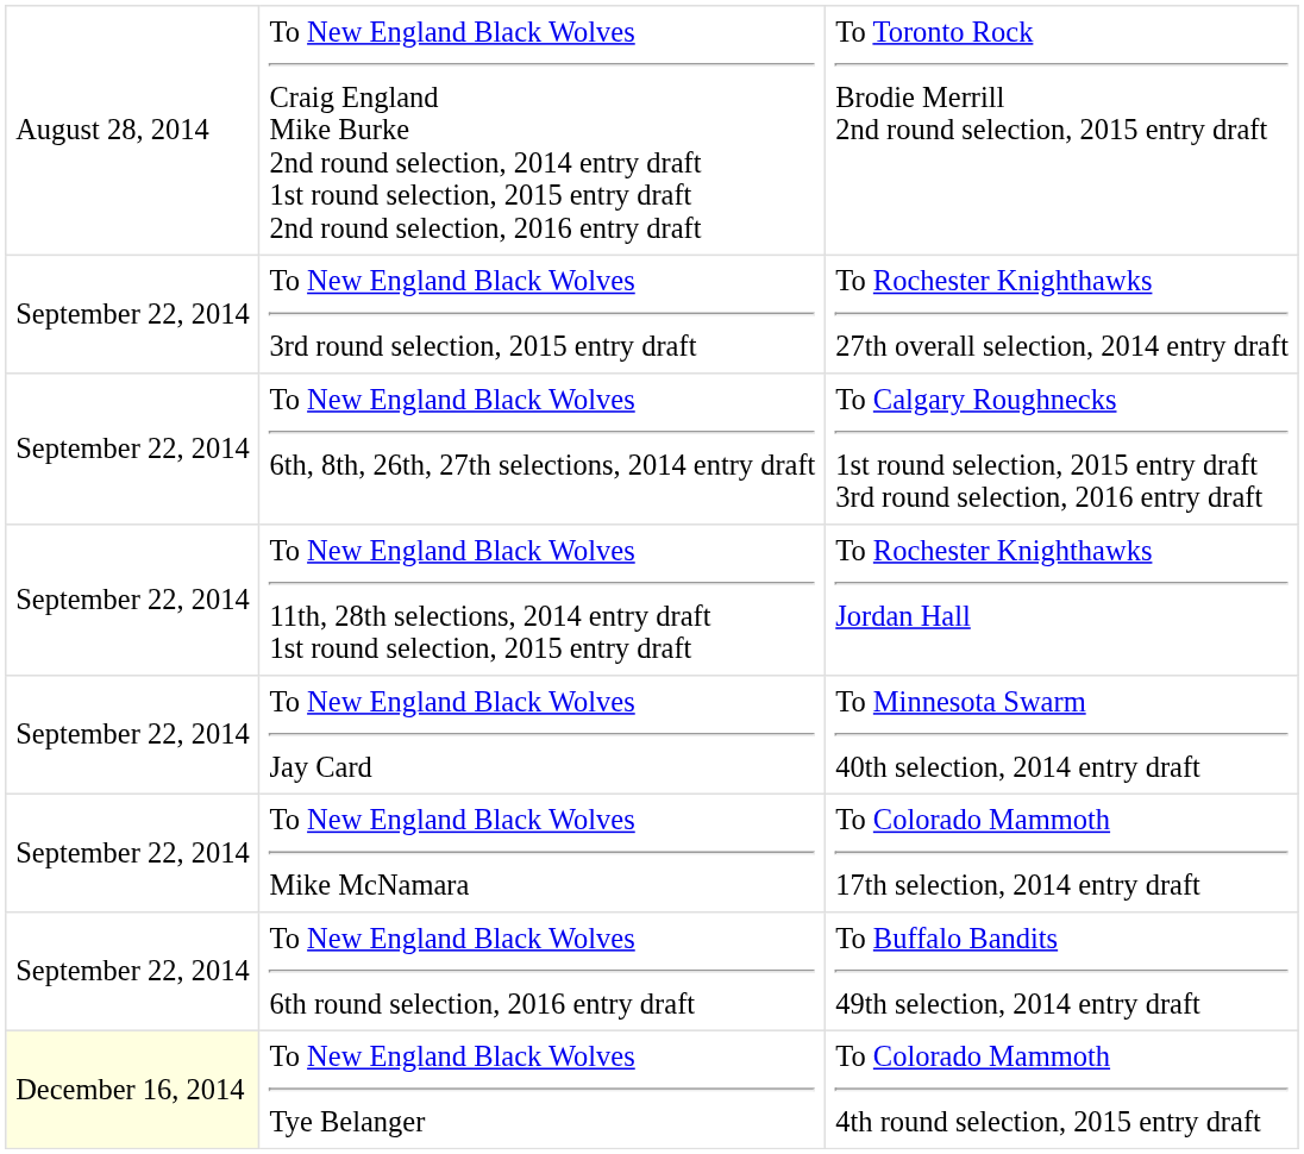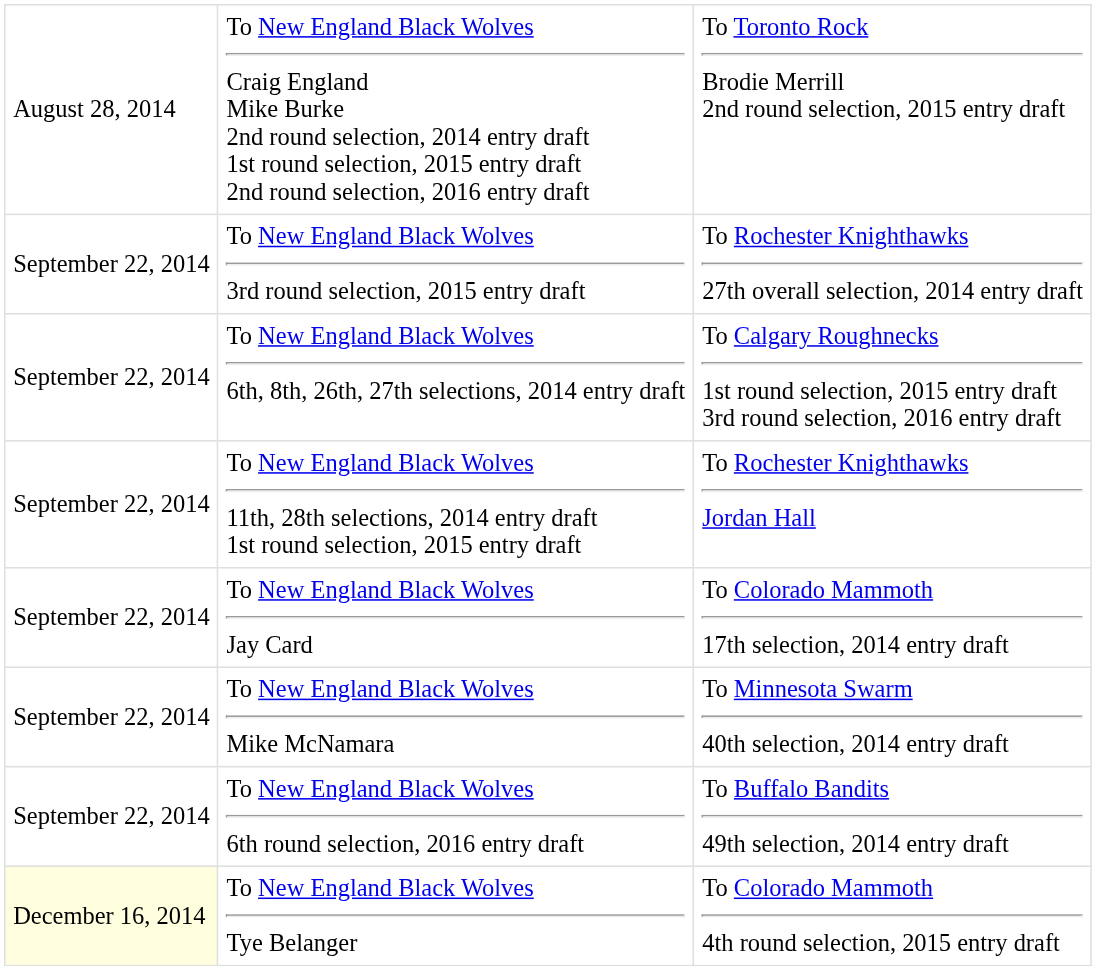To New England Black Wolves Jay Card | column 3: To Minnesota Swarm 40th selection, 2014 entry draft -> To Colorado Mammoth 17th selection, 2014 entry draft
To New England Black Wolves Mike McNamara | column 3: To Colorado Mammoth 17th selection, 2014 entry draft -> To Minnesota Swarm 40th selection, 2014 entry draft
